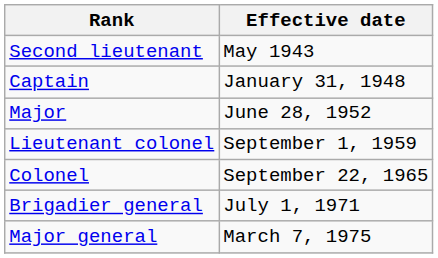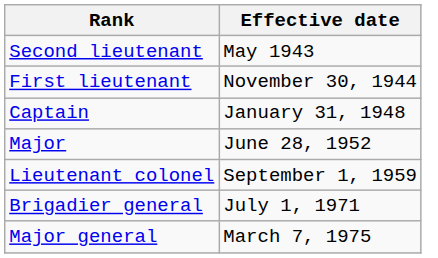+ row: First lieutenant | November 30, 1944
- row: Colonel | September 22, 1965
